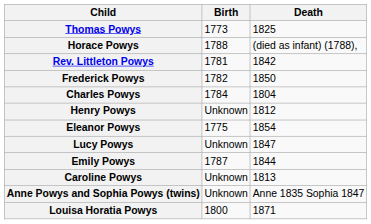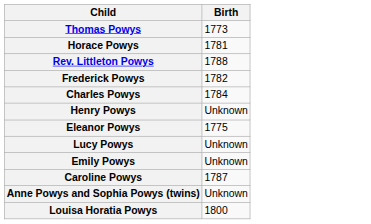- column: Death | 1825 | (died as infant) (1788), | 1842 | 1850 | 1804 | 1812 | 1854 | 1847 | 1844 | 1813 | Anne 1835 Sophia 1847 | 1871
Horace Powys | Birth: 1788 -> 1781
Rev. Littleton Powys | Birth: 1781 -> 1788
Emily Powys | Birth: 1787 -> Unknown
Caroline Powys | Birth: Unknown -> 1787
